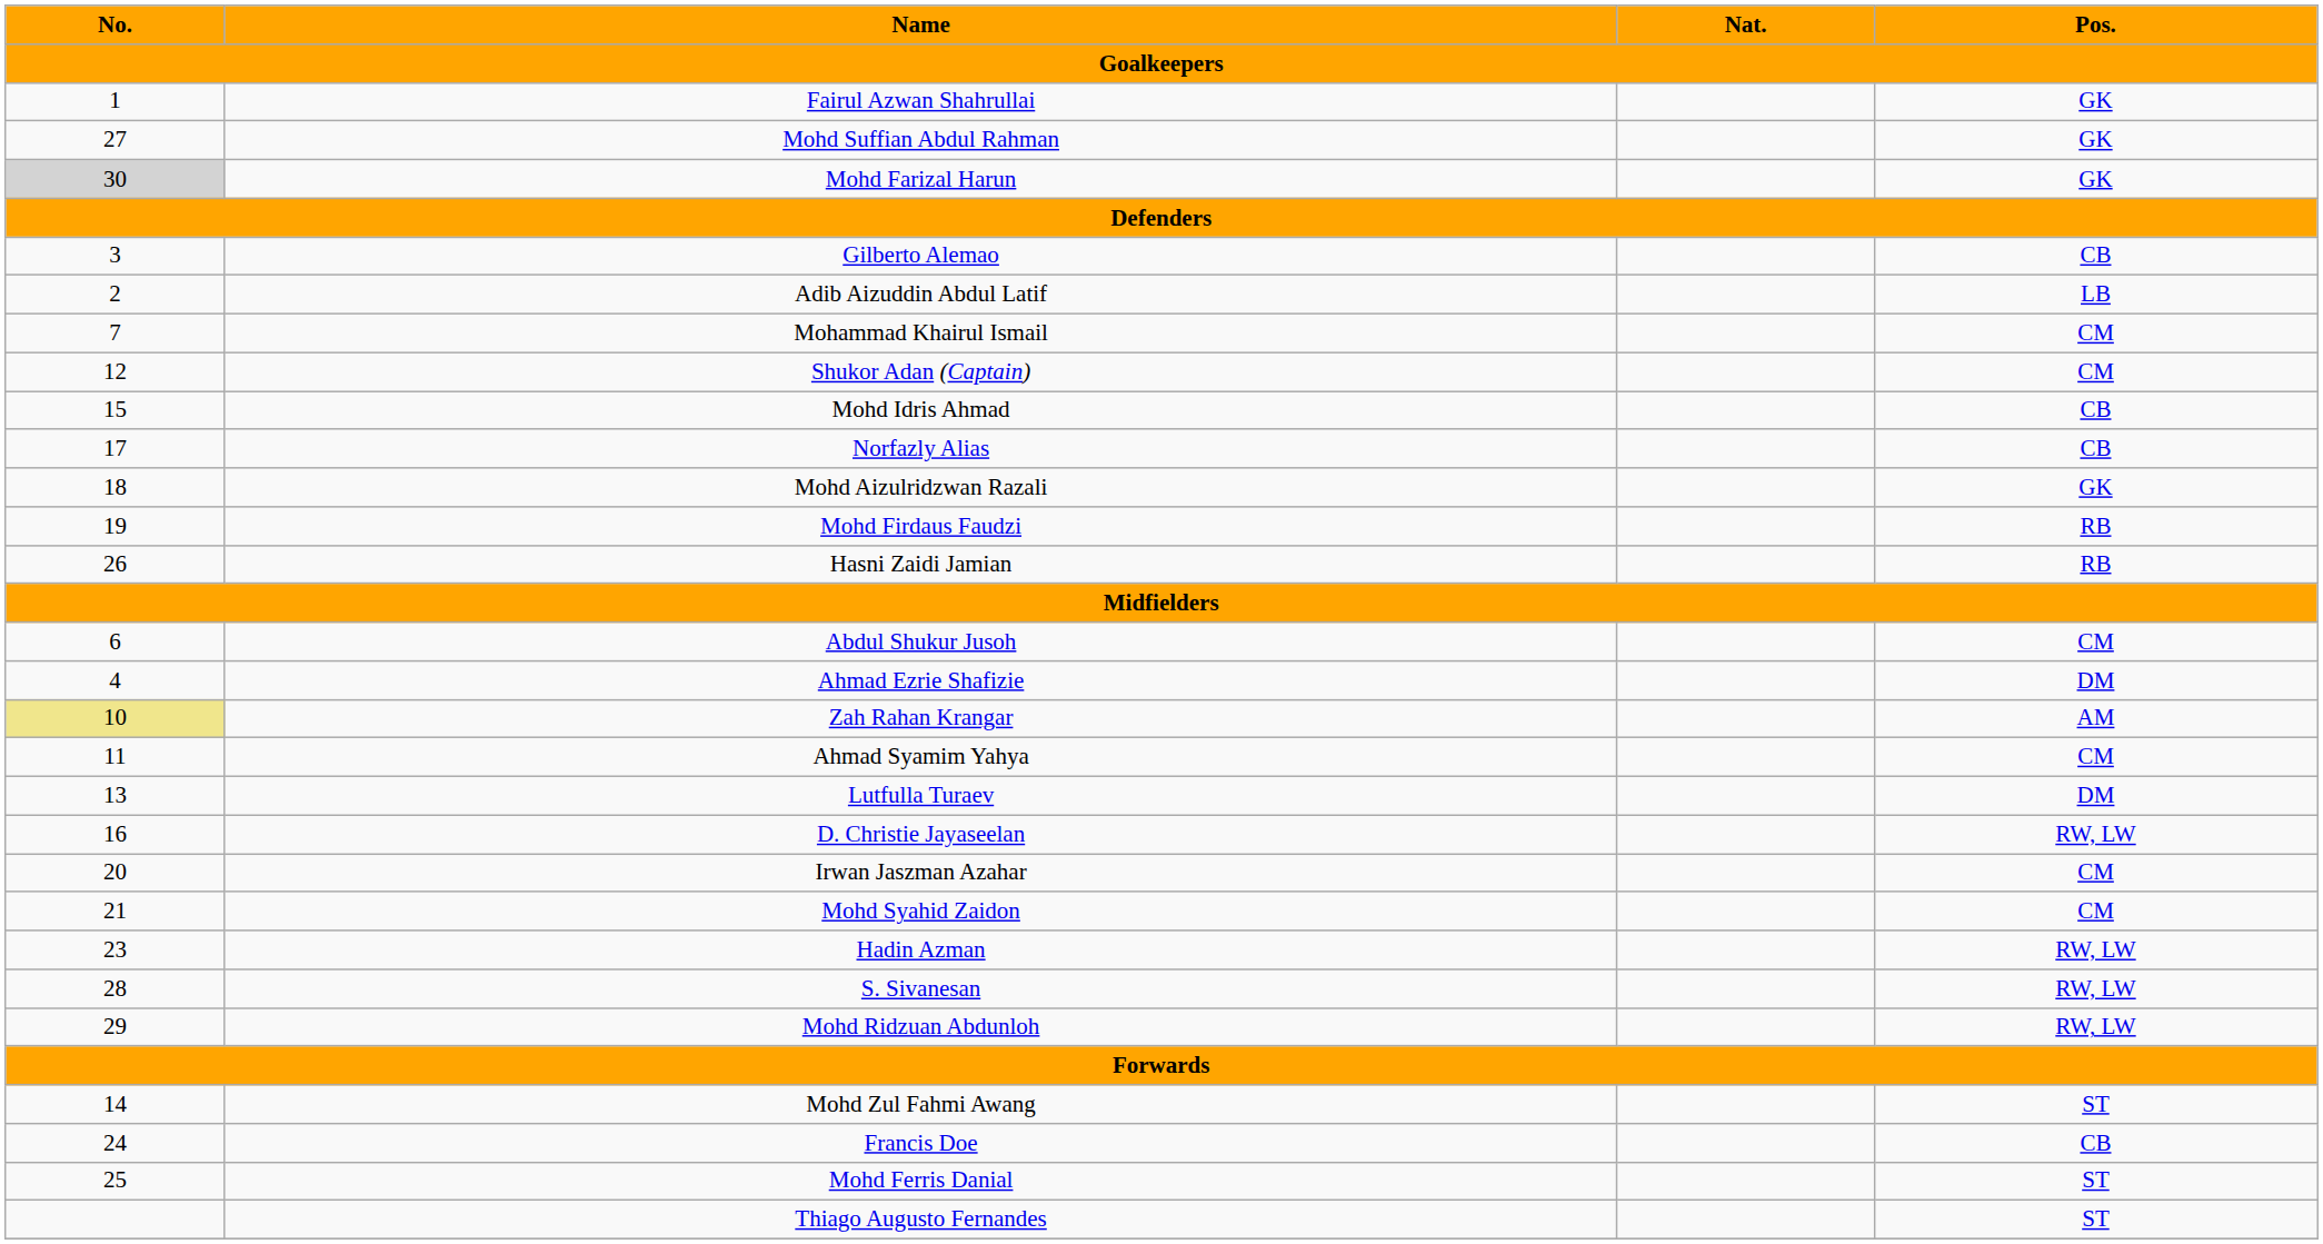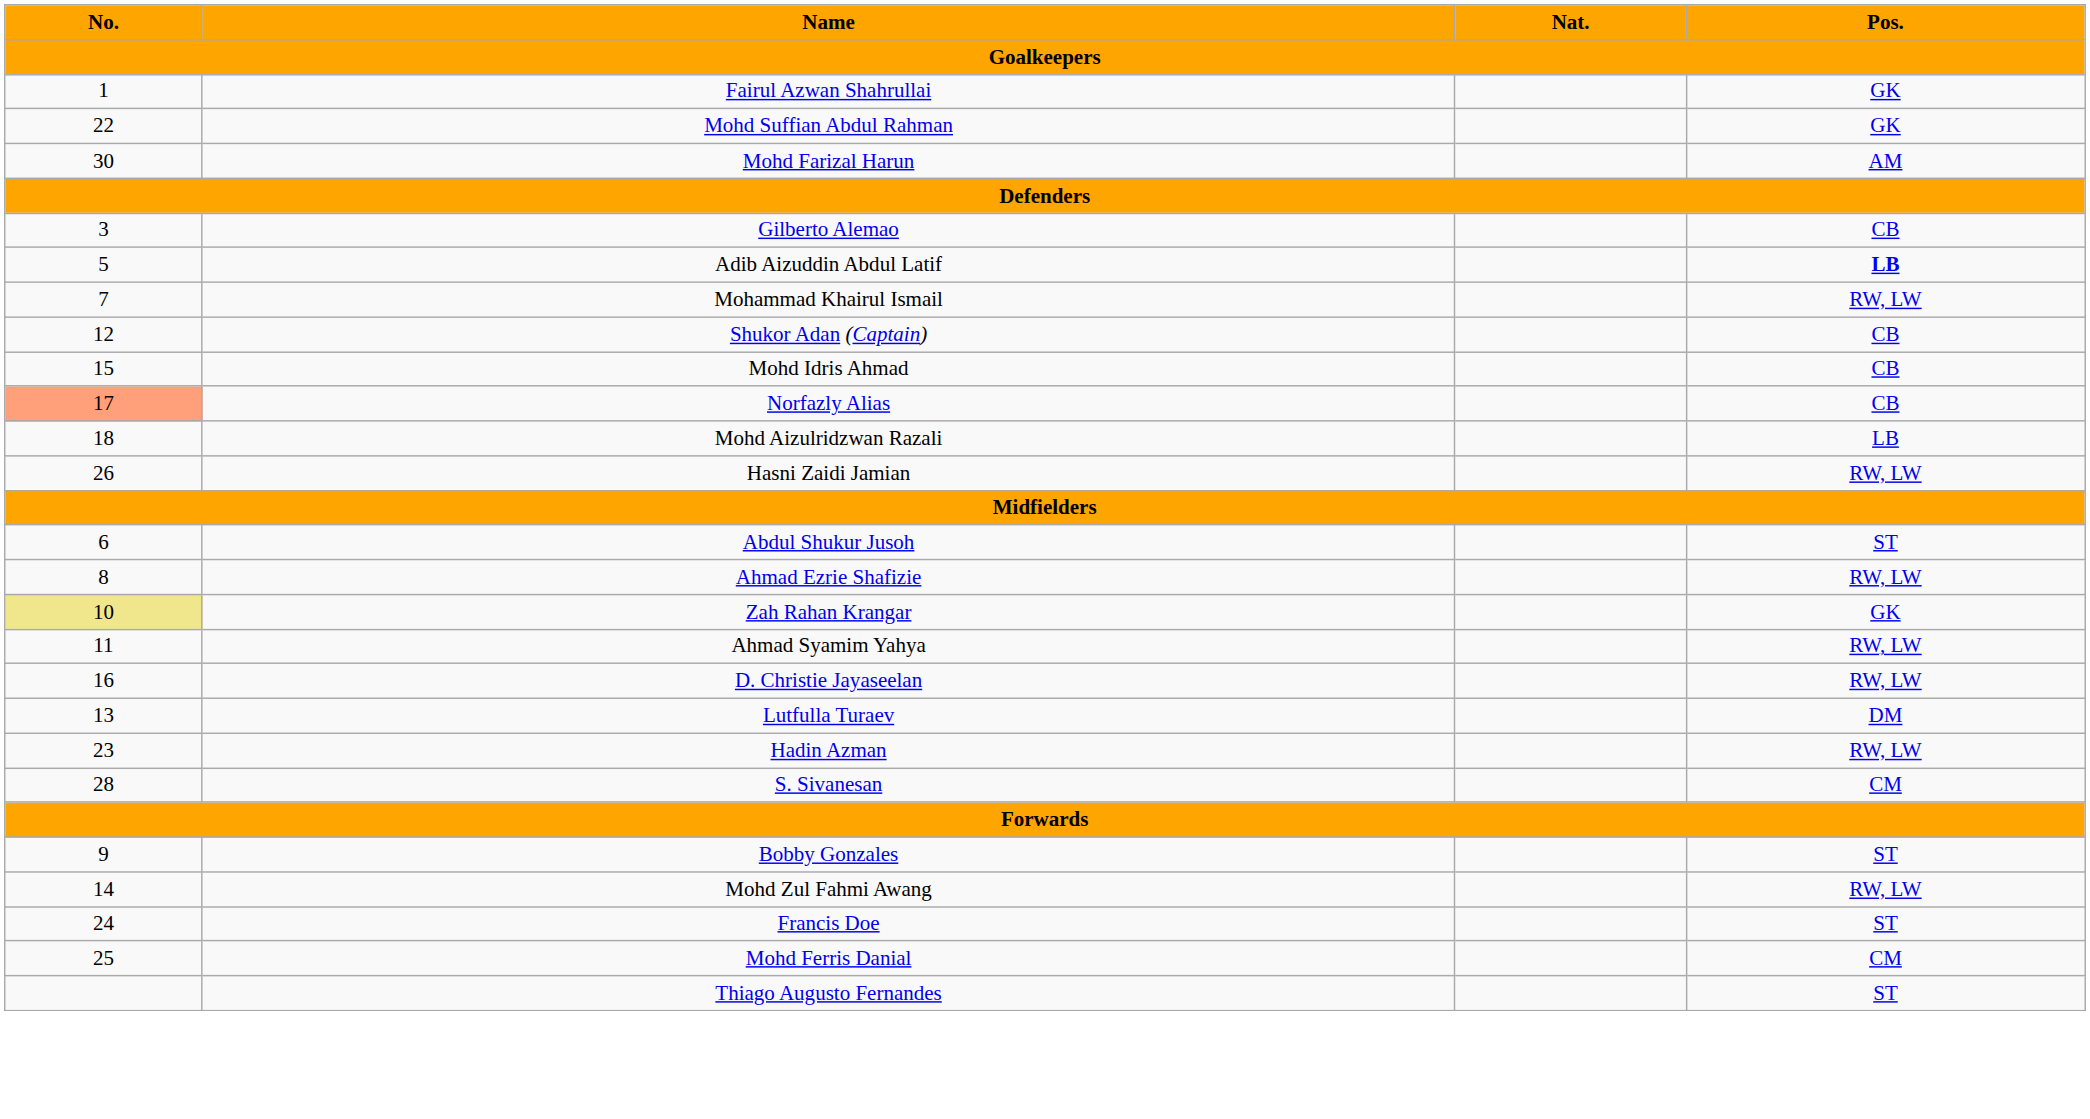Mohd Suffian Abdul Rahman | No.: 27 -> 22
Mohd Farizal Harun | No.: lightgrey background -> no background
Mohd Farizal Harun | Pos.: GK -> AM
Adib Aizuddin Abdul Latif | No.: 2 -> 5
Adib Aizuddin Abdul Latif | Pos.: normal -> bold
Mohammad Khairul Ismail | Pos.: CM -> RW, LW
Shukor Adan (Captain) | Pos.: CM -> CB
Norfazly Alias | No.: no background -> lightsalmon background
Mohd Aizulridzwan Razali | Pos.: GK -> LB
- row: 19 | Mohd Firdaus Faudzi | RB
Hasni Zaidi Jamian | Pos.: RB -> RW, LW
Abdul Shukur Jusoh | Pos.: CM -> ST
Ahmad Ezrie Shafizie | No.: 4 -> 8
Ahmad Ezrie Shafizie | Pos.: DM -> RW, LW
Zah Rahan Krangar | Pos.: AM -> GK
Ahmad Syamim Yahya | Pos.: CM -> RW, LW
rows swapped: Lutfulla Turaev <-> D. Christie Jayaseelan
- row: 20 | Irwan Jaszman Azahar | CM
- row: 21 | Mohd Syahid Zaidon | CM
S. Sivanesan | Pos.: RW, LW -> CM
- row: 29 | Mohd Ridzuan Abdunloh | RW, LW
+ row: 9 | Bobby Gonzales | ST
Mohd Zul Fahmi Awang | Pos.: ST -> RW, LW
Francis Doe | Pos.: CB -> ST
Mohd Ferris Danial | Pos.: ST -> CM
